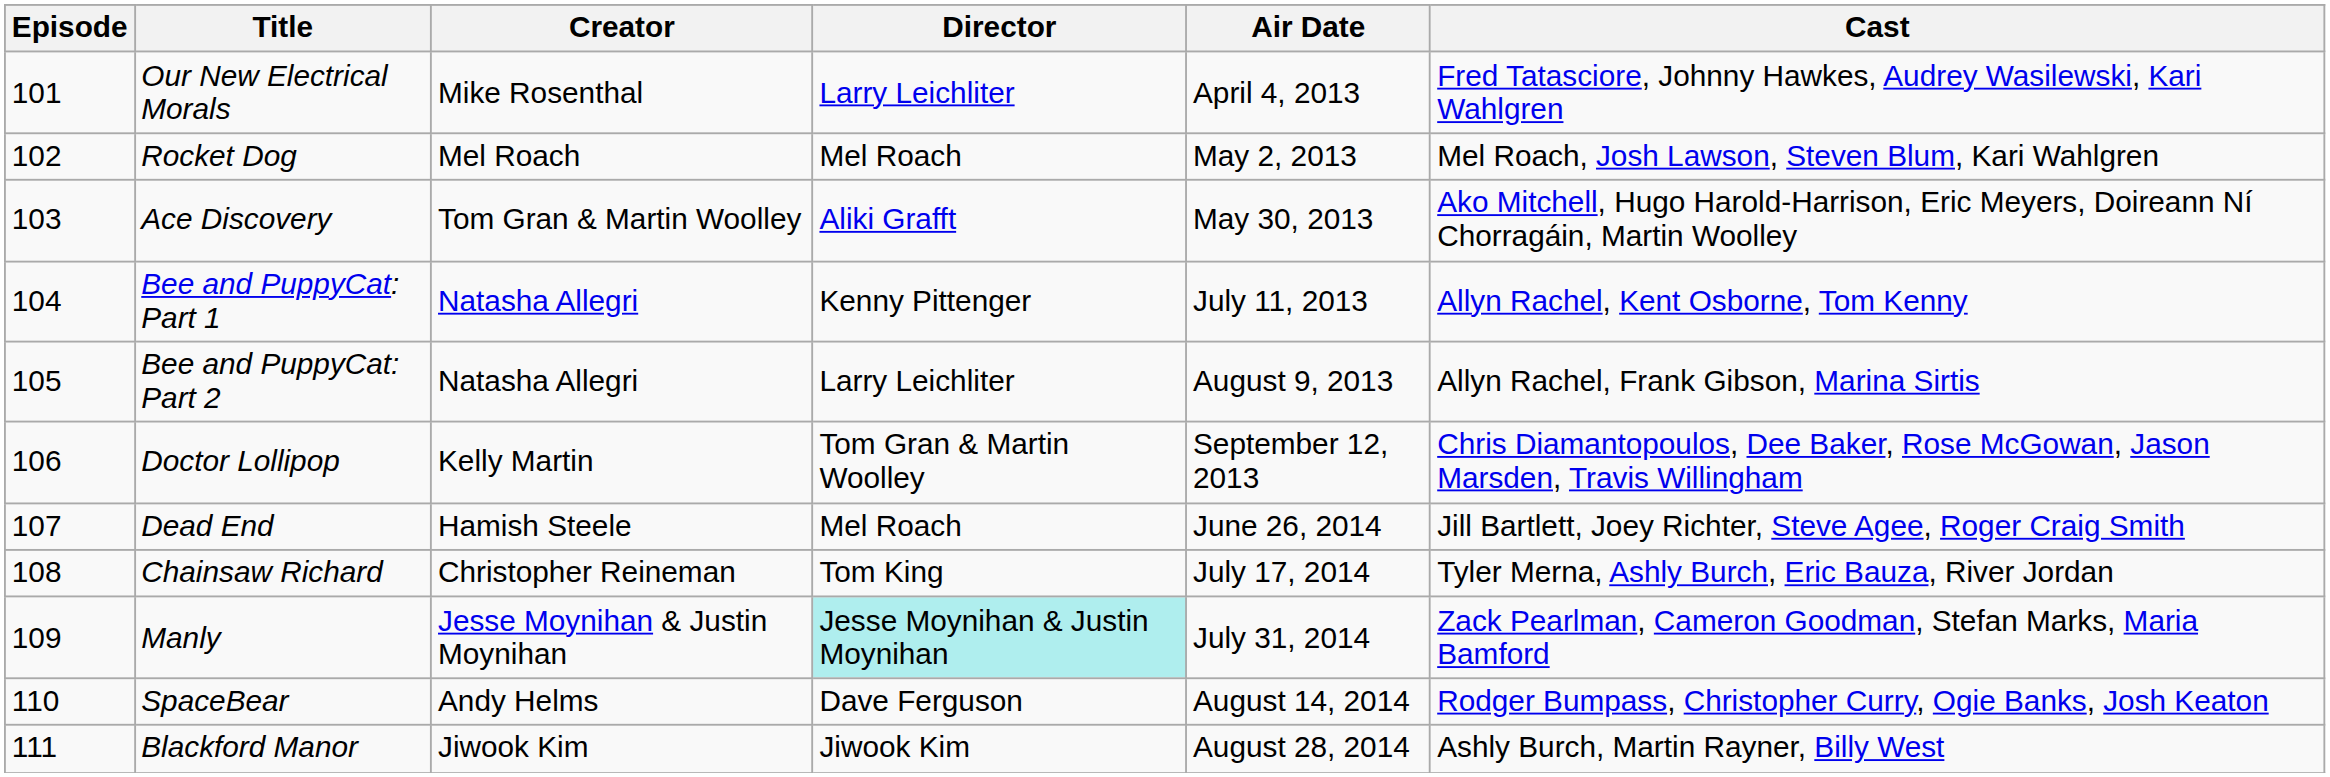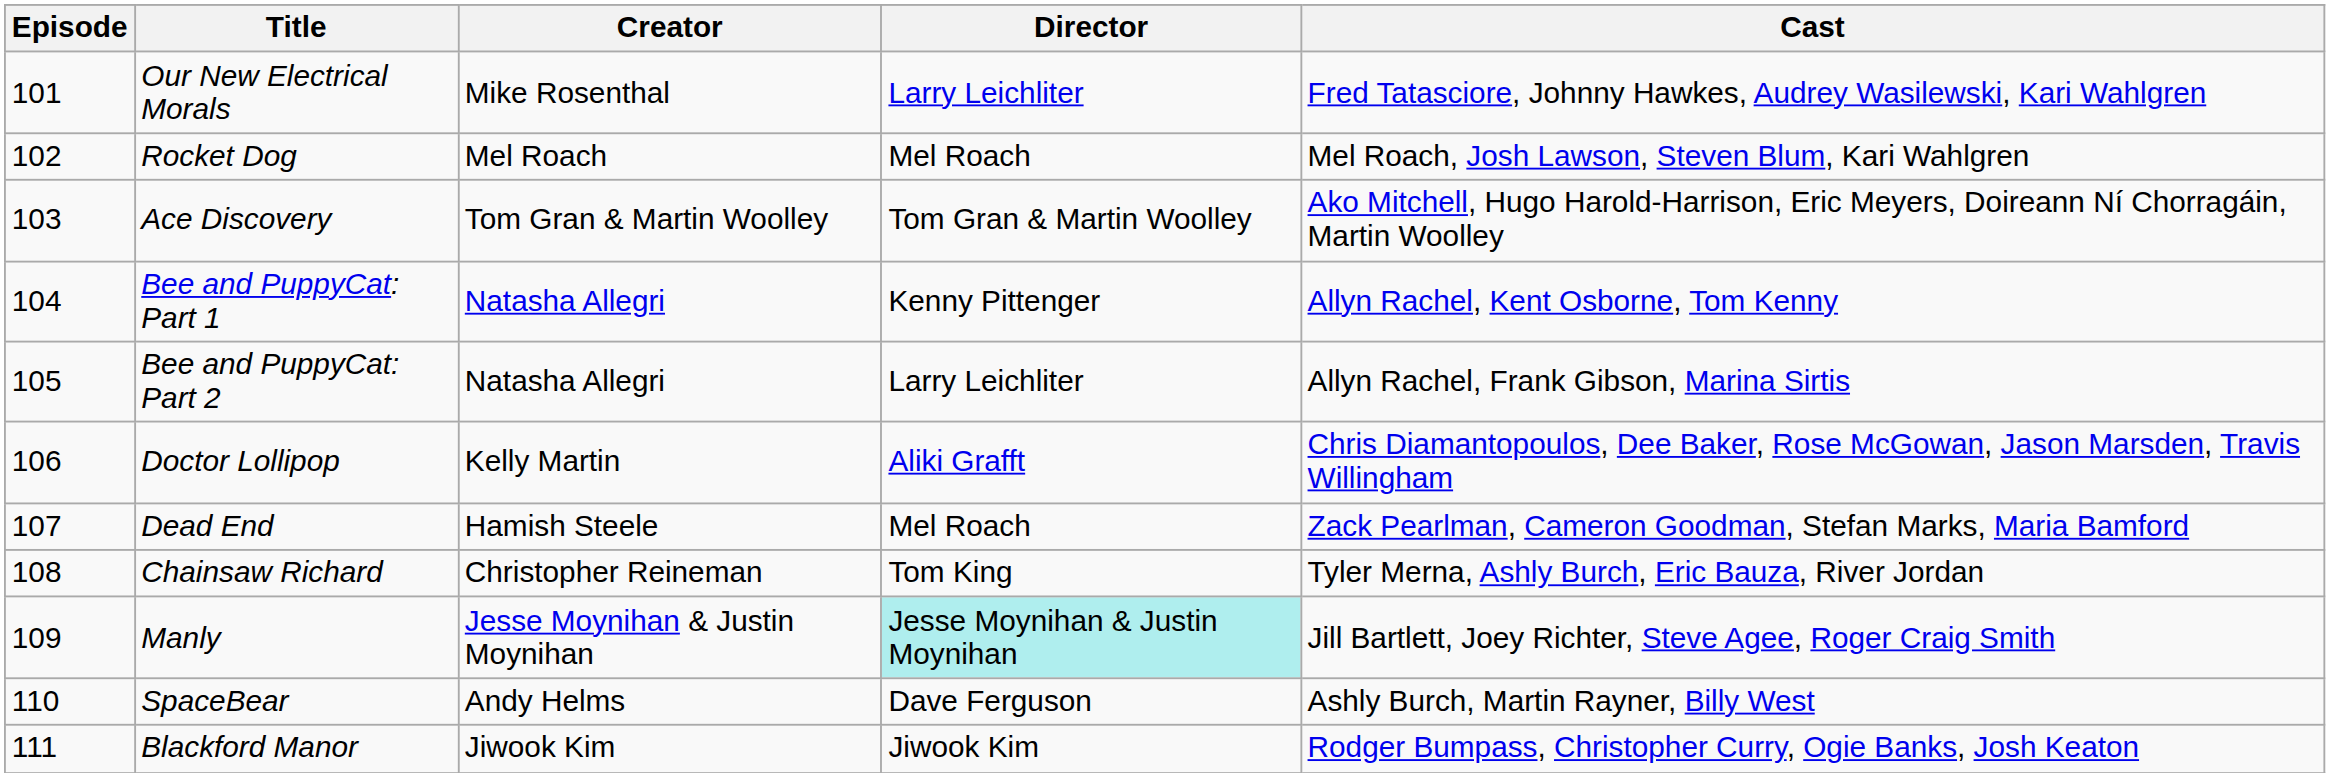- column: Air Date | April 4, 2013 | May 2, 2013 | May 30, 2013 | July 11, 2013 | August 9, 2013 | September 12, 2013 | June 26, 2014 | July 17, 2014 | July 31, 2014 | August 14, 2014 | August 28, 2014
Ace Discovery | Director: Aliki Grafft -> Tom Gran & Martin Woolley
Doctor Lollipop | Director: Tom Gran & Martin Woolley -> Aliki Grafft
Dead End | Cast: Jill Bartlett, Joey Richter, Steve Agee, Roger Craig Smith -> Zack Pearlman, Cameron Goodman, Stefan Marks, Maria Bamford
Manly | Cast: Zack Pearlman, Cameron Goodman, Stefan Marks, Maria Bamford -> Jill Bartlett, Joey Richter, Steve Agee, Roger Craig Smith
SpaceBear | Cast: Rodger Bumpass, Christopher Curry, Ogie Banks, Josh Keaton -> Ashly Burch, Martin Rayner, Billy West
Blackford Manor | Cast: Ashly Burch, Martin Rayner, Billy West -> Rodger Bumpass, Christopher Curry, Ogie Banks, Josh Keaton
